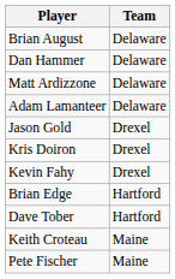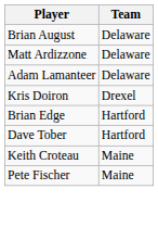- row: Dan Hammer | Delaware
- row: Jason Gold | Drexel
- row: Kevin Fahy | Drexel
